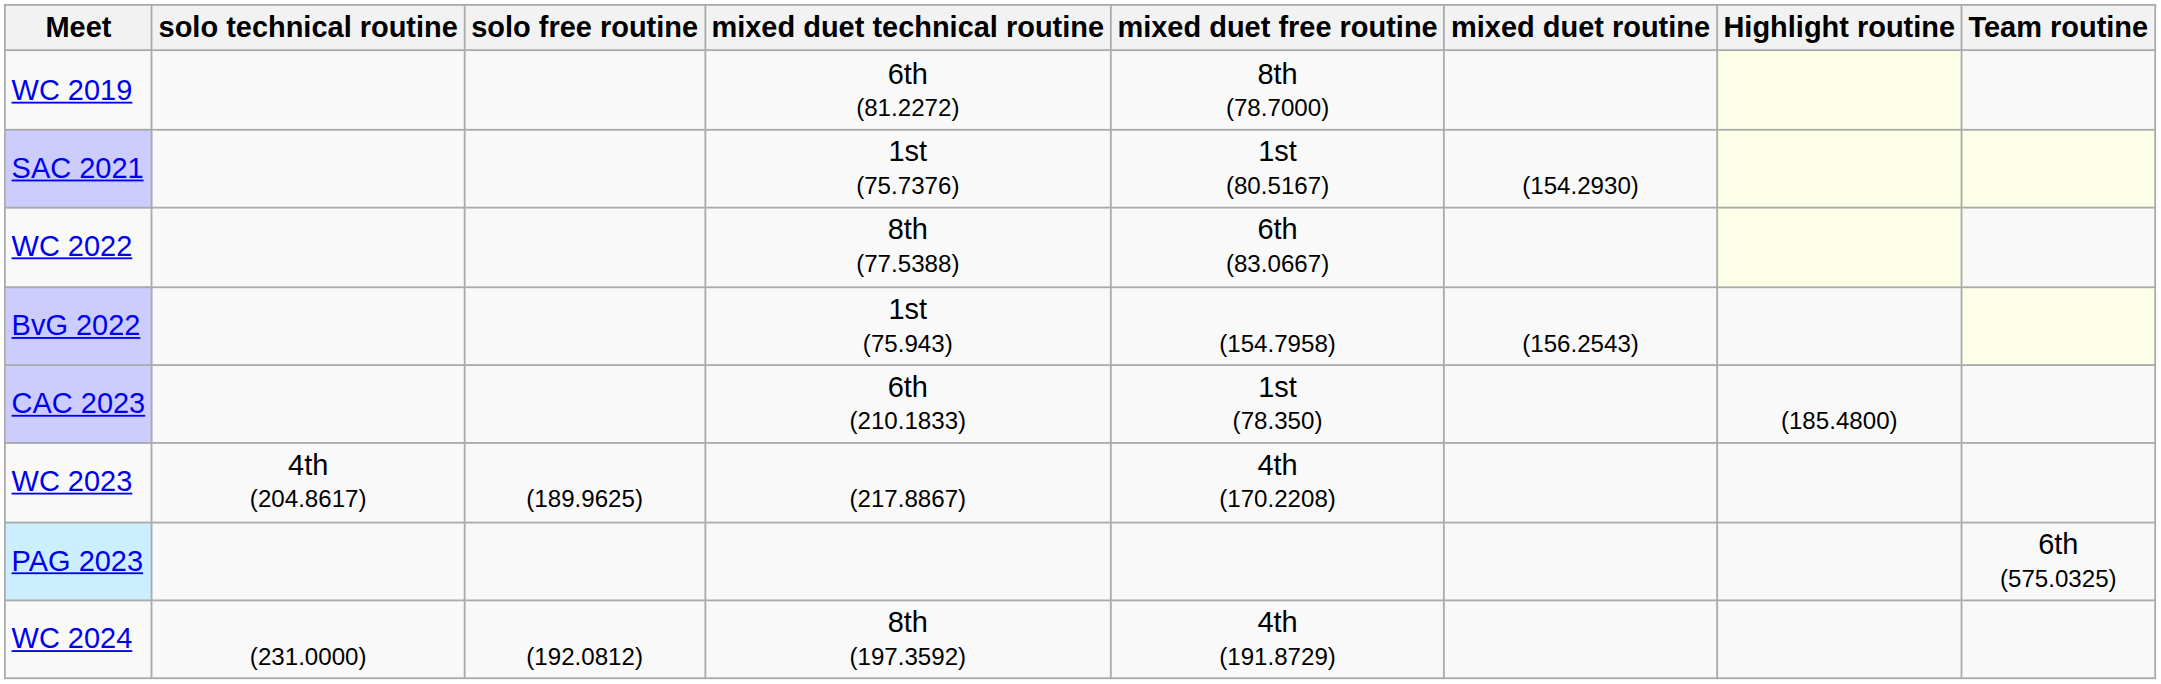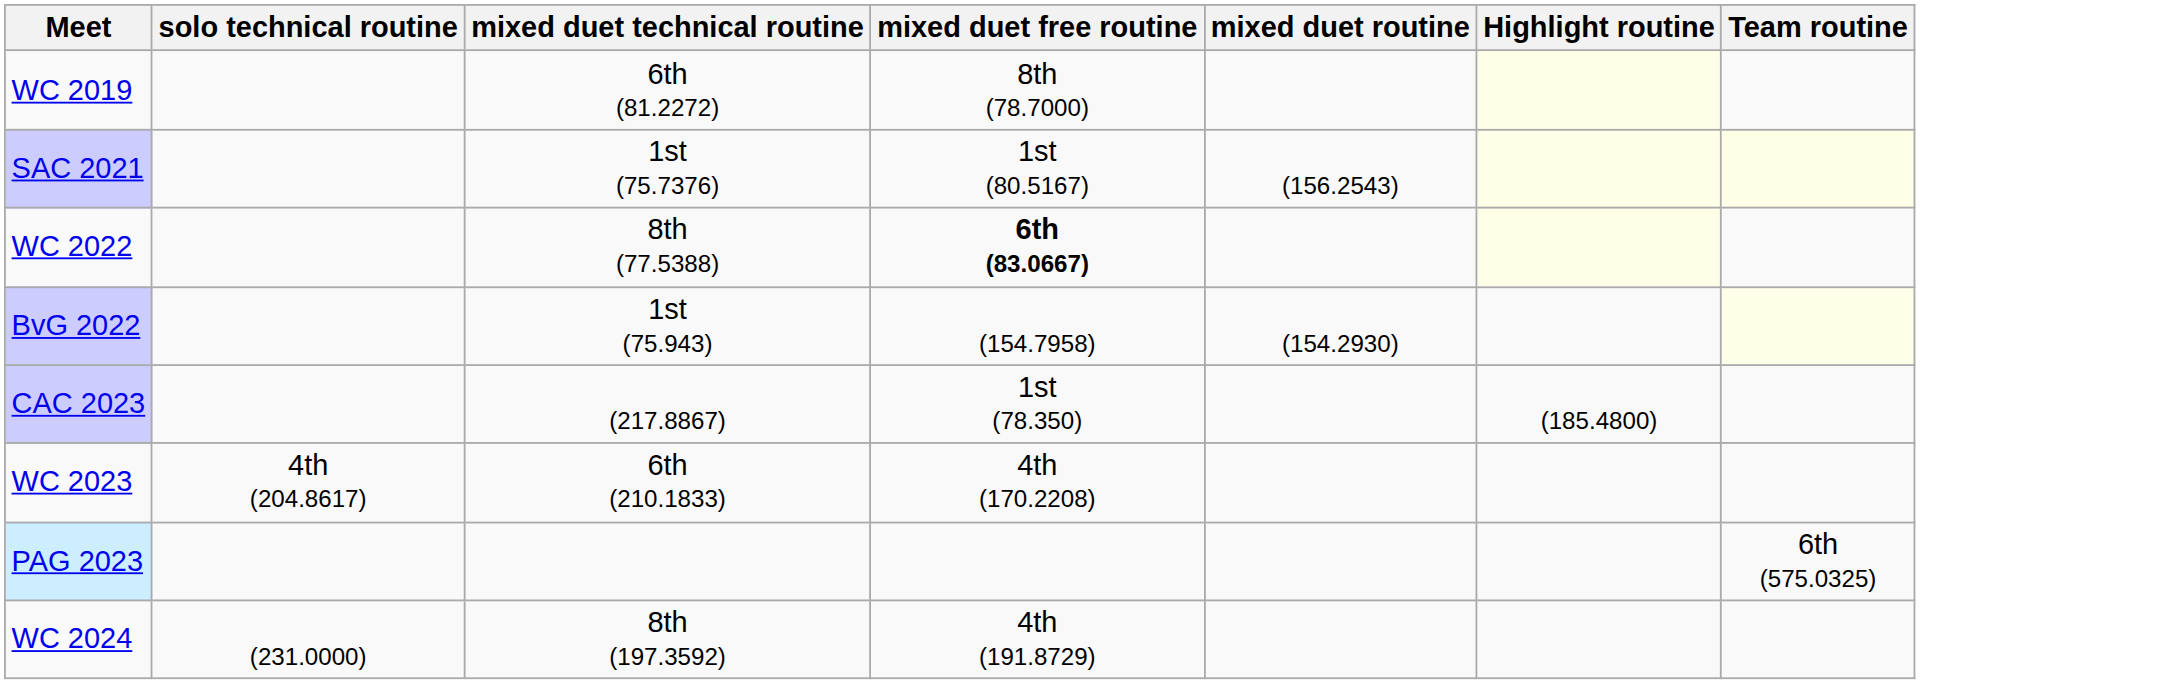- column: solo free routine | (189.9625) | (192.0812)
SAC 2021 | mixed duet routine: (154.2930) -> (156.2543)
WC 2022 | mixed duet free routine: normal -> bold
BvG 2022 | mixed duet routine: (156.2543) -> (154.2930)
CAC 2023 | mixed duet technical routine: 6th (210.1833) -> (217.8867)
WC 2023 | mixed duet technical routine: (217.8867) -> 6th (210.1833)
